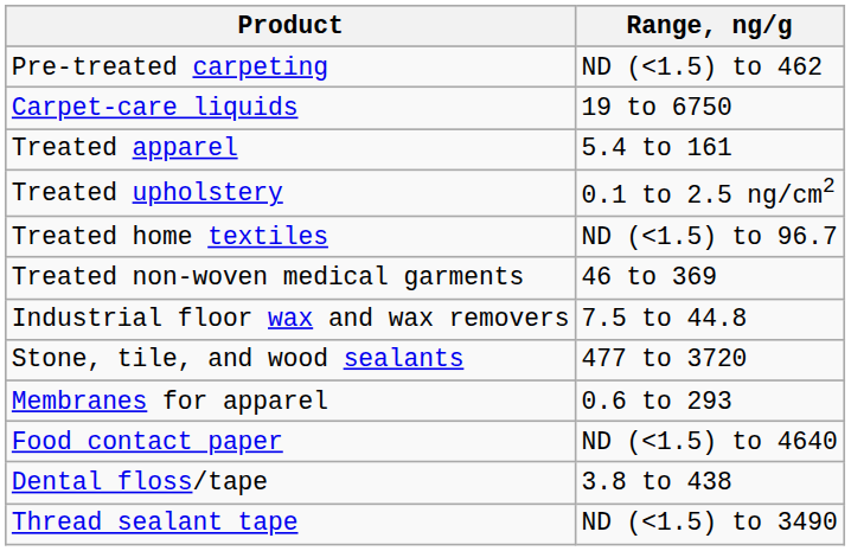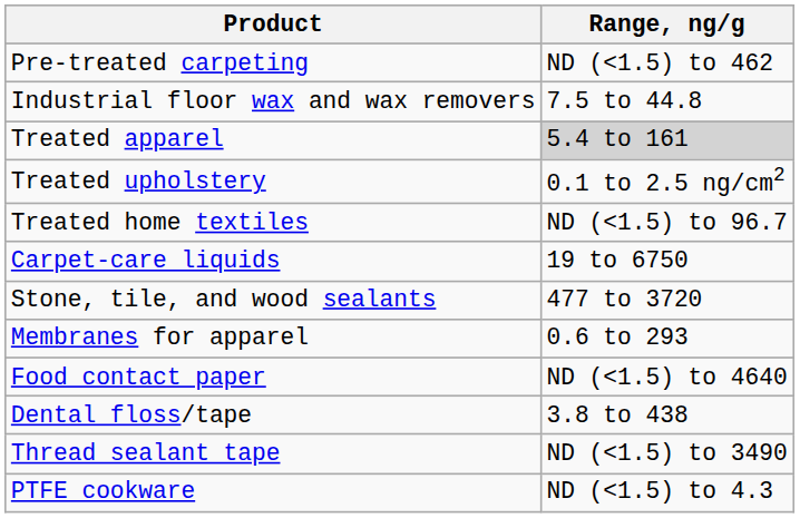rows swapped: Carpet-care liquids <-> Industrial floor wax and wax removers
Treated apparel | Range, ng/g: no background -> lightgrey background
- row: Treated non-woven medical garments | 46 to 369
+ row: PTFE cookware | ND (<1.5) to 4.3
